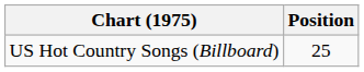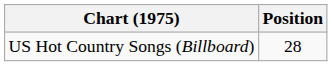US Hot Country Songs (Billboard) | Position: 25 -> 28
